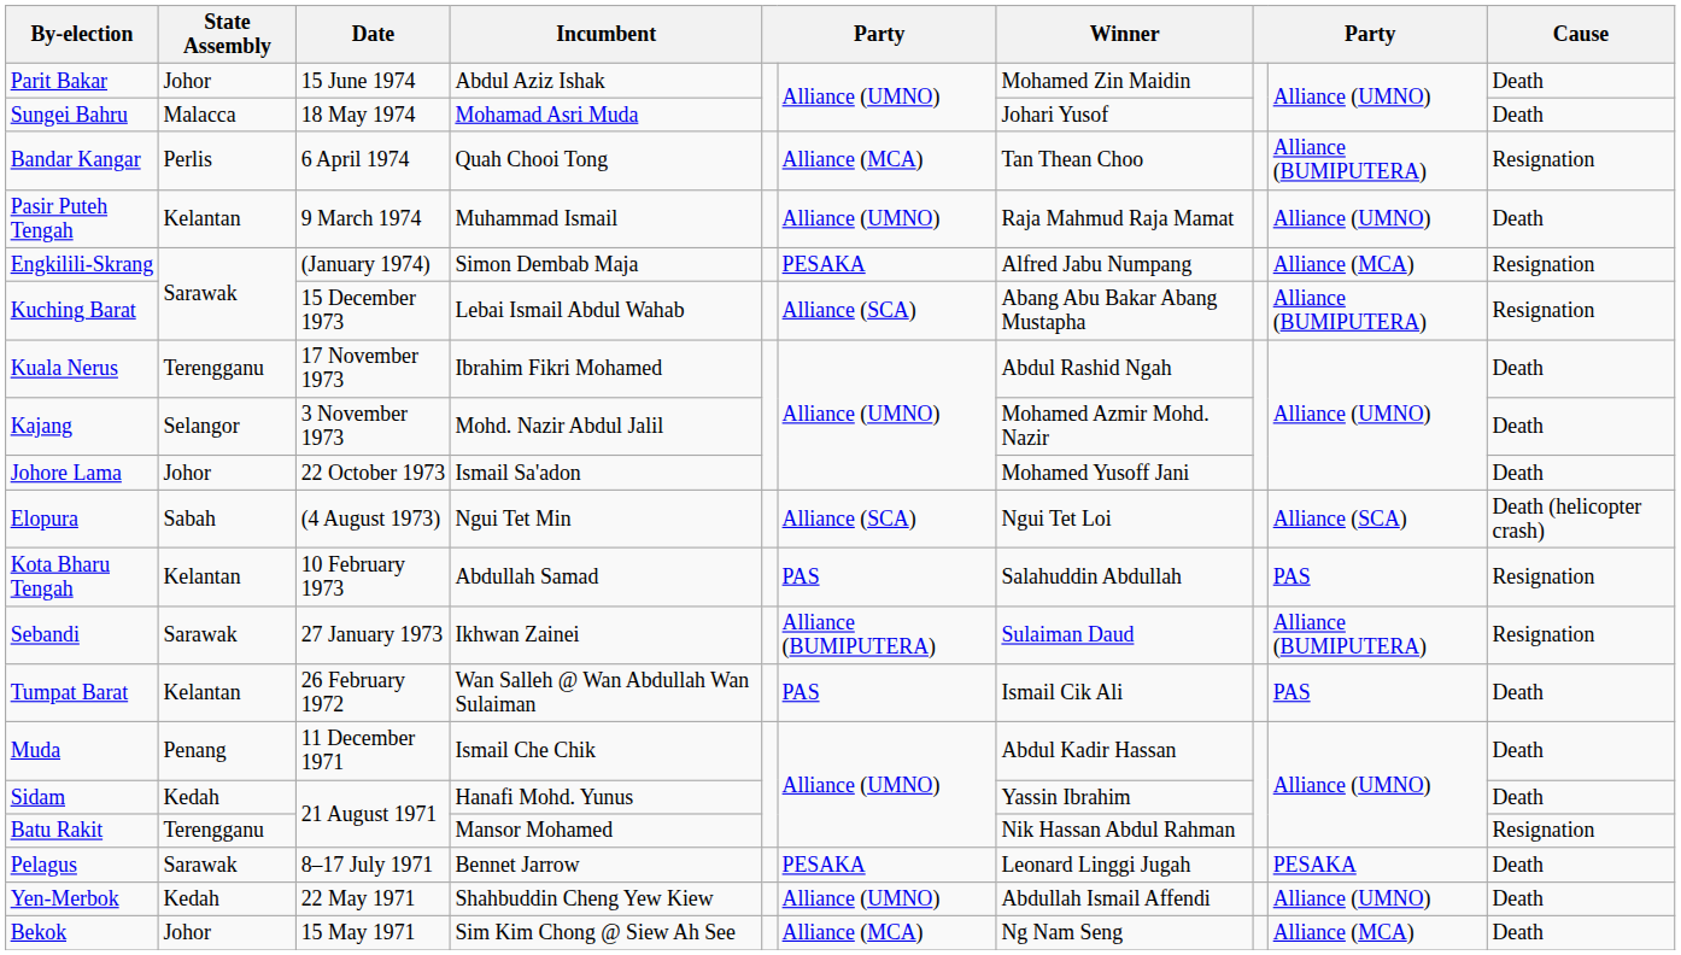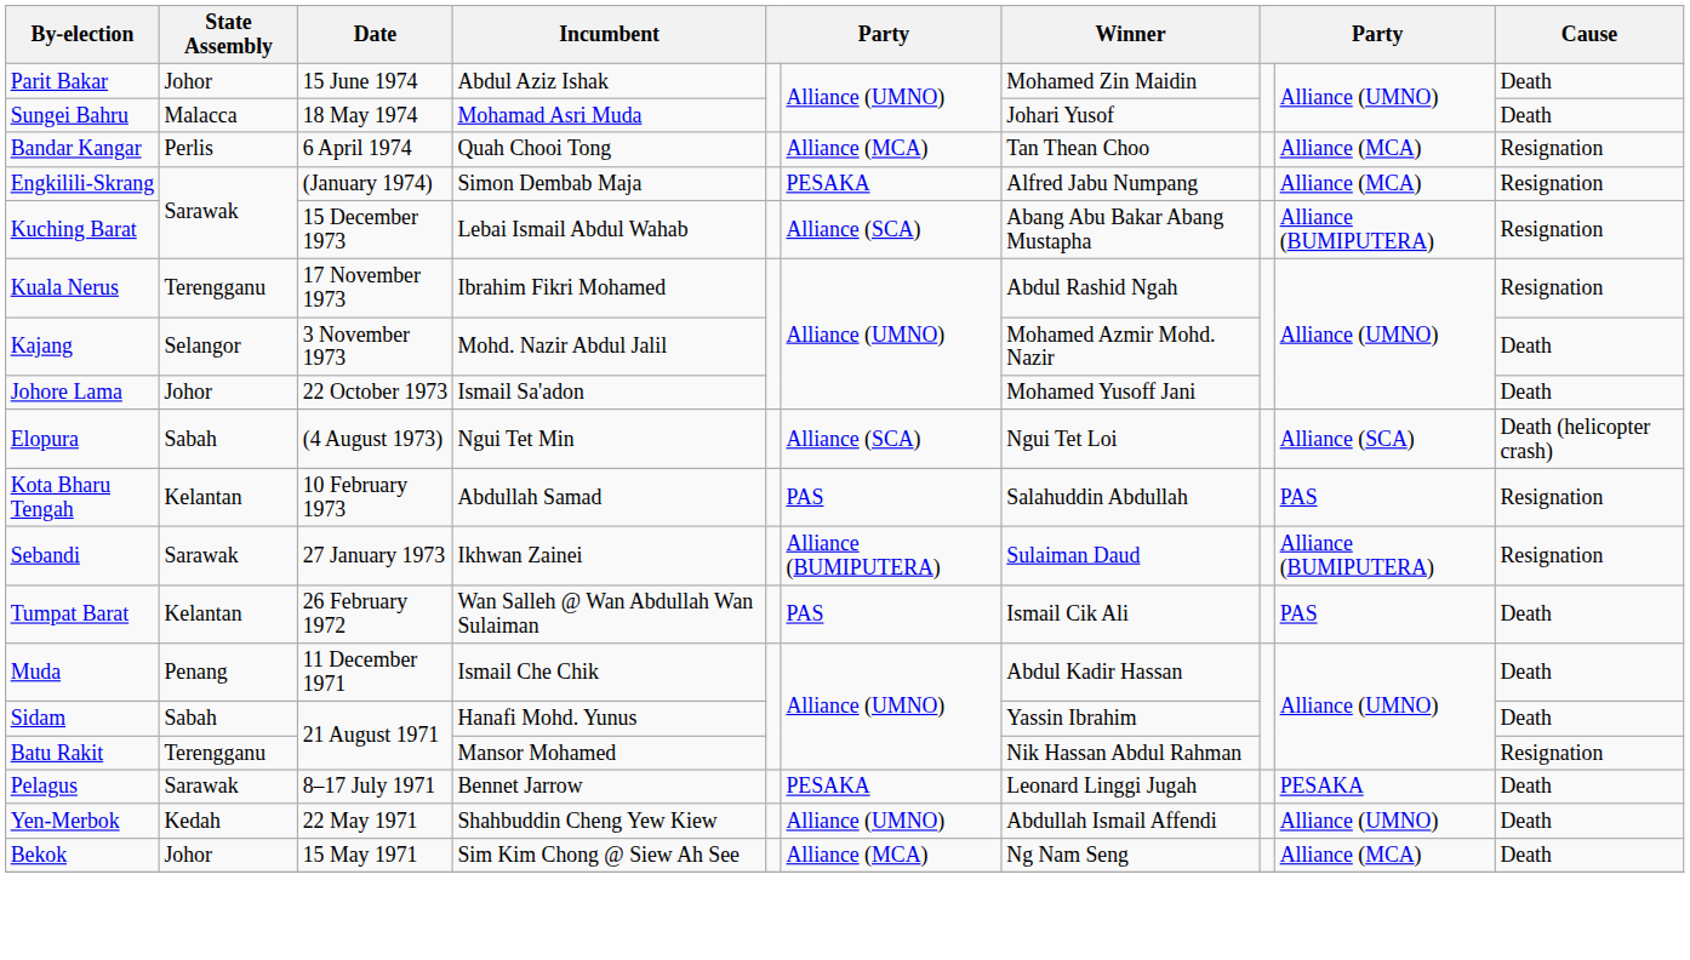Bandar Kangar | column 9: Alliance (BUMIPUTERA) -> Alliance (MCA)
- row: Pasir Puteh Tengah | Kelantan | 9 March 1974 | Muhammad Ismail | Alliance (UMNO) | Raja Mahmud Raja Mamat | Alliance (UMNO) | Death
Kuala Nerus | Cause: Death -> Resignation
Sidam | State Assembly: Kedah -> Sabah
